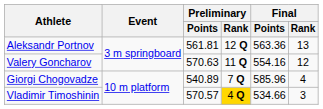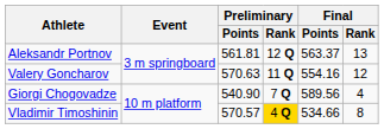Aleksandr Portnov | Final / Points: 563.36 -> 563.37
Giorgi Chogovadze | Preliminary / Points: 540.89 -> 540.90
Giorgi Chogovadze | Final / Points: 585.96 -> 589.56
Vladimir Timoshinin | Final / Rank: 3 -> 8
